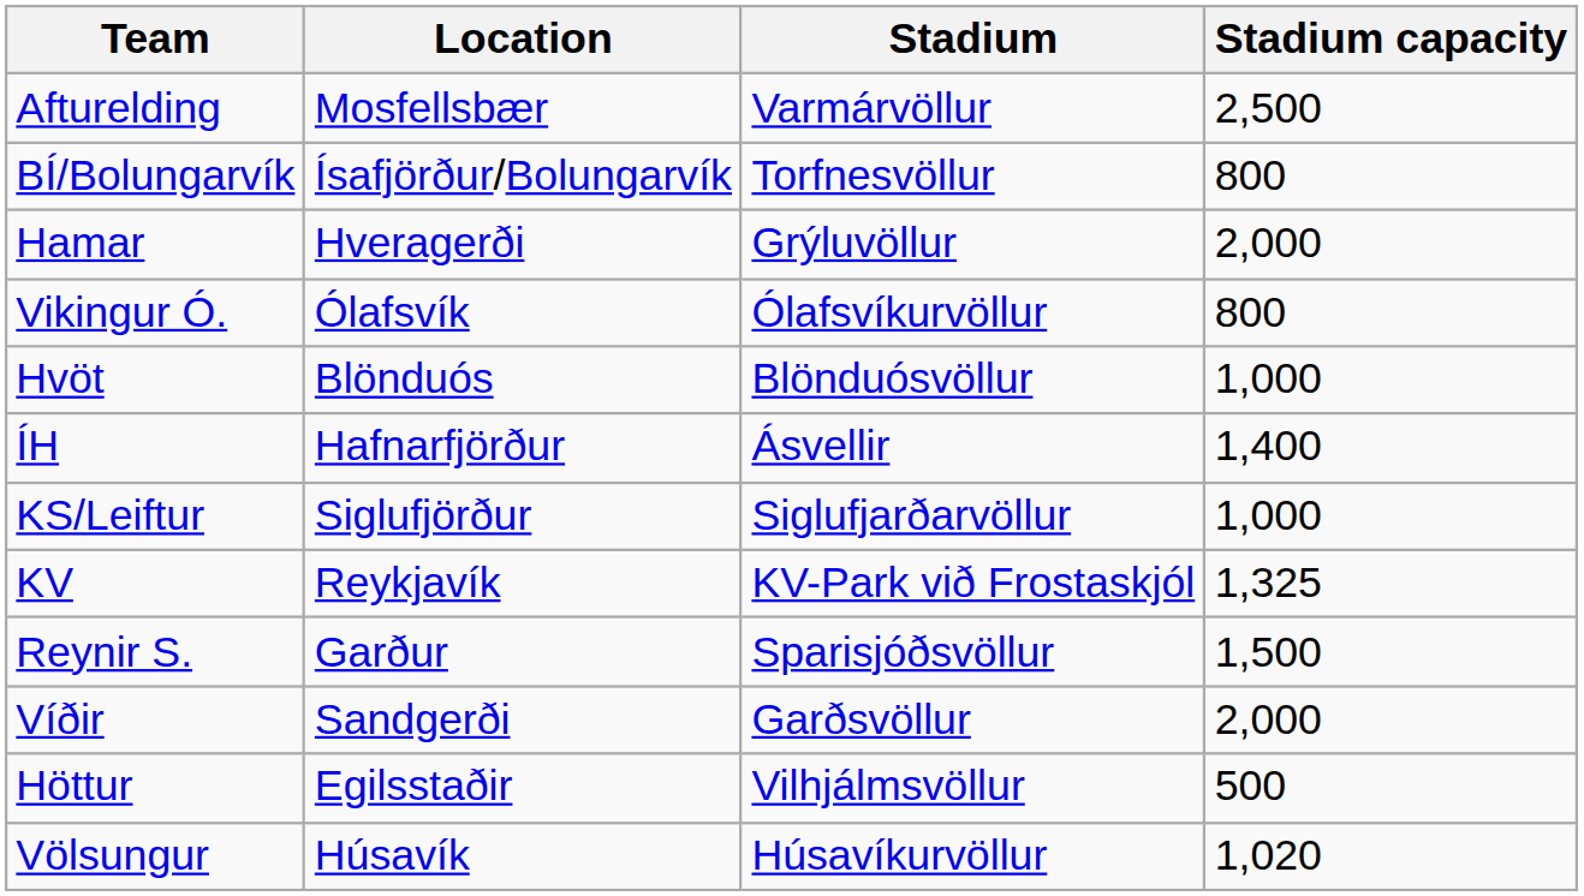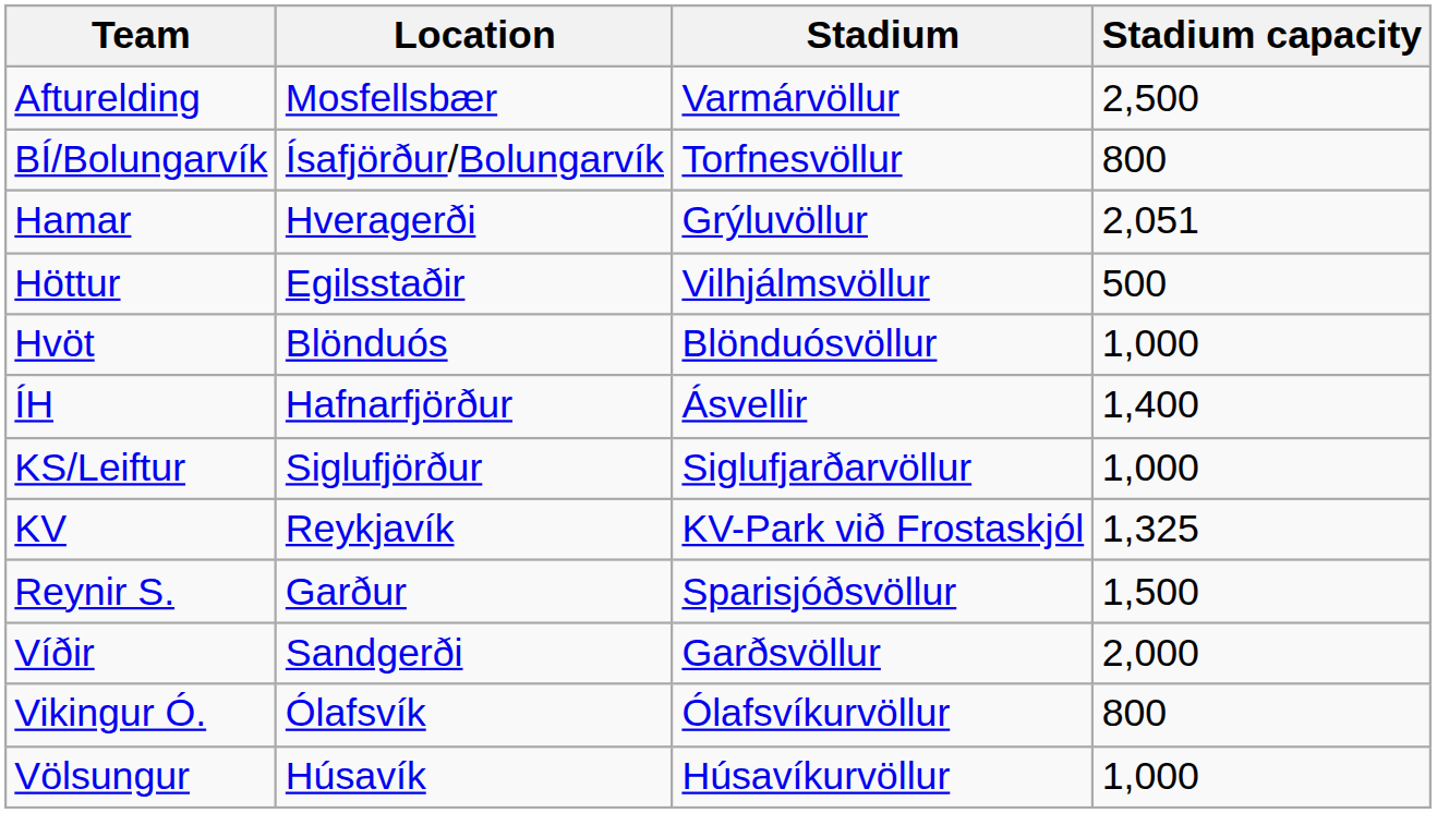Hamar | Stadium capacity: 2,000 -> 2,051
rows swapped: Höttur <-> Vikingur Ó.
Völsungur | Stadium capacity: 1,020 -> 1,000
